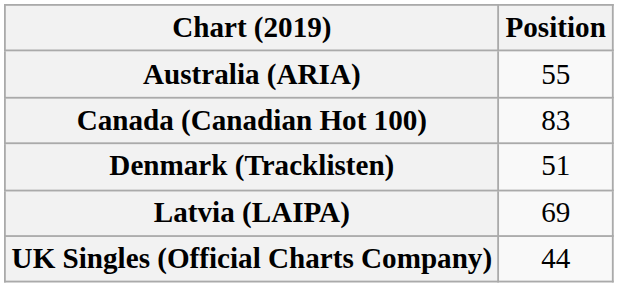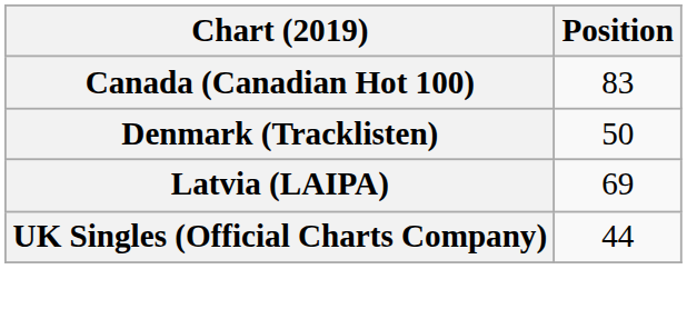- row: Australia (ARIA) | 55
Denmark (Tracklisten) | Position: 51 -> 50
